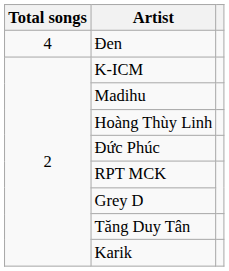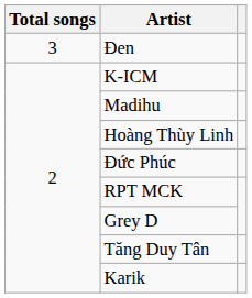Đen | Total songs: 4 -> 3
